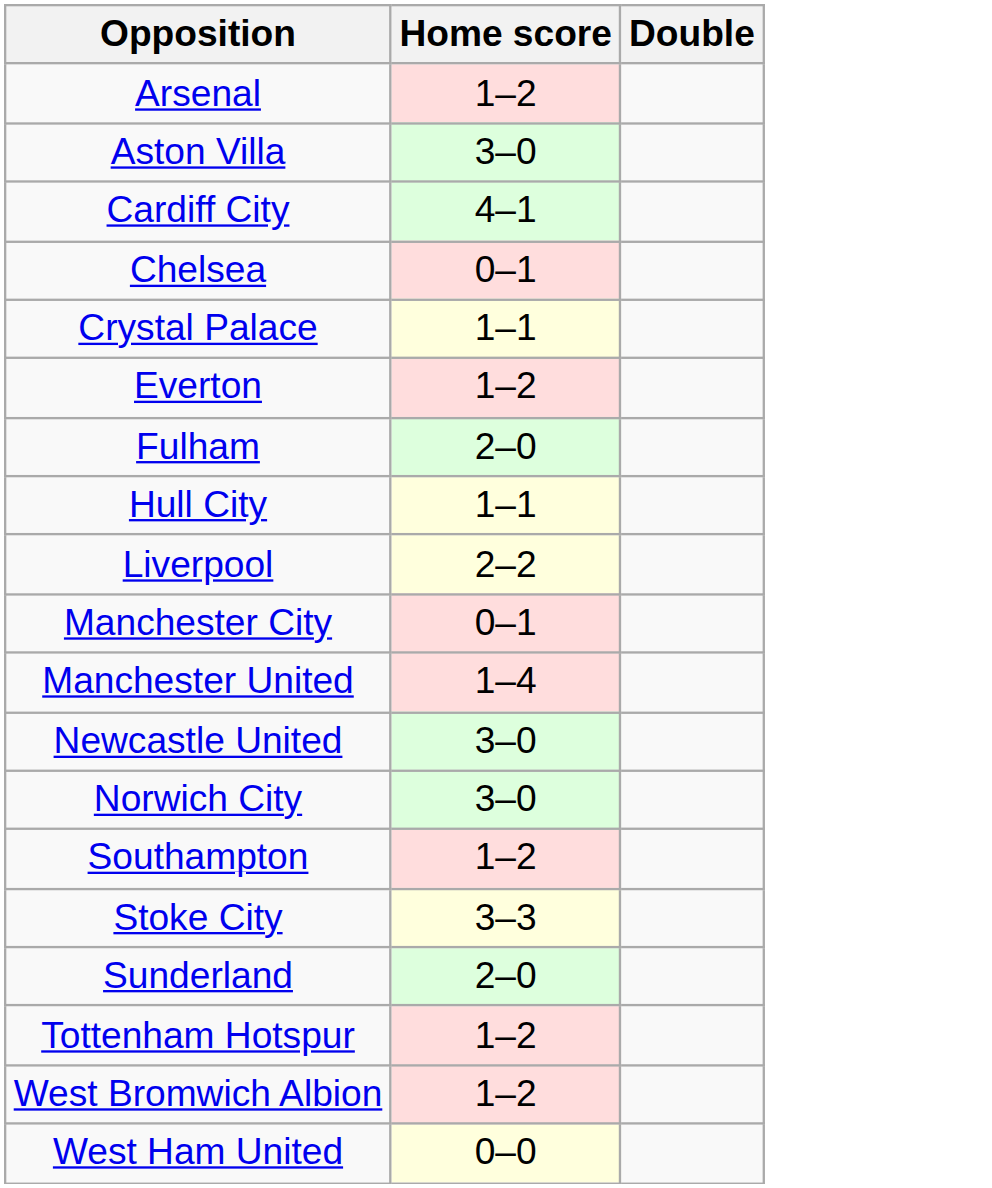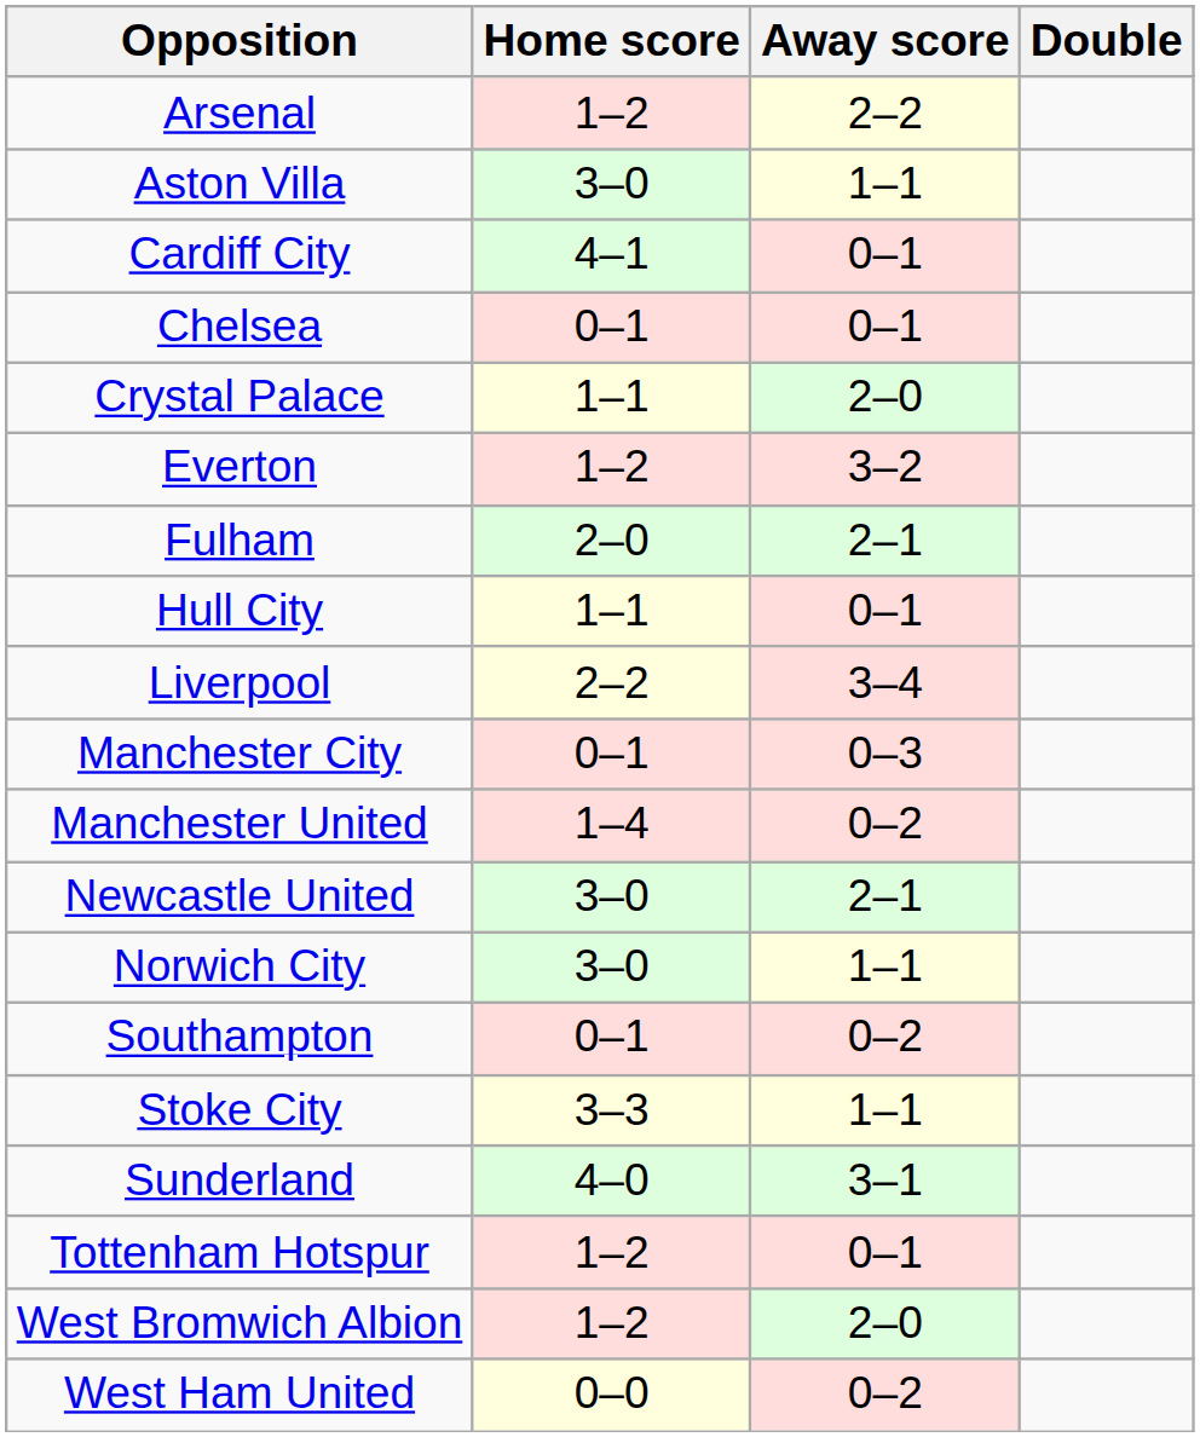+ column: Away score | 2–2 | 1–1 | 0–1 | 0–1 | 2–0 | 3–2 | 2–1 | 0–1 | 3–4 | 0–3 | 0–2 | 2–1 | 1–1 | 0–2 | 1–1 | 3–1 | 0–1 | 2–0 | 0–2
Southampton | Home score: 1–2 -> 0–1
Sunderland | Home score: 2–0 -> 4–0
